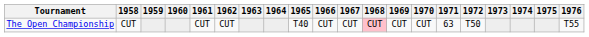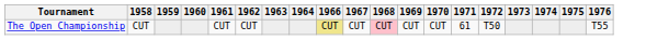- column: 1965 | T40
The Open Championship | 1966: no background -> khaki background
The Open Championship | 1971: 63 -> 61
